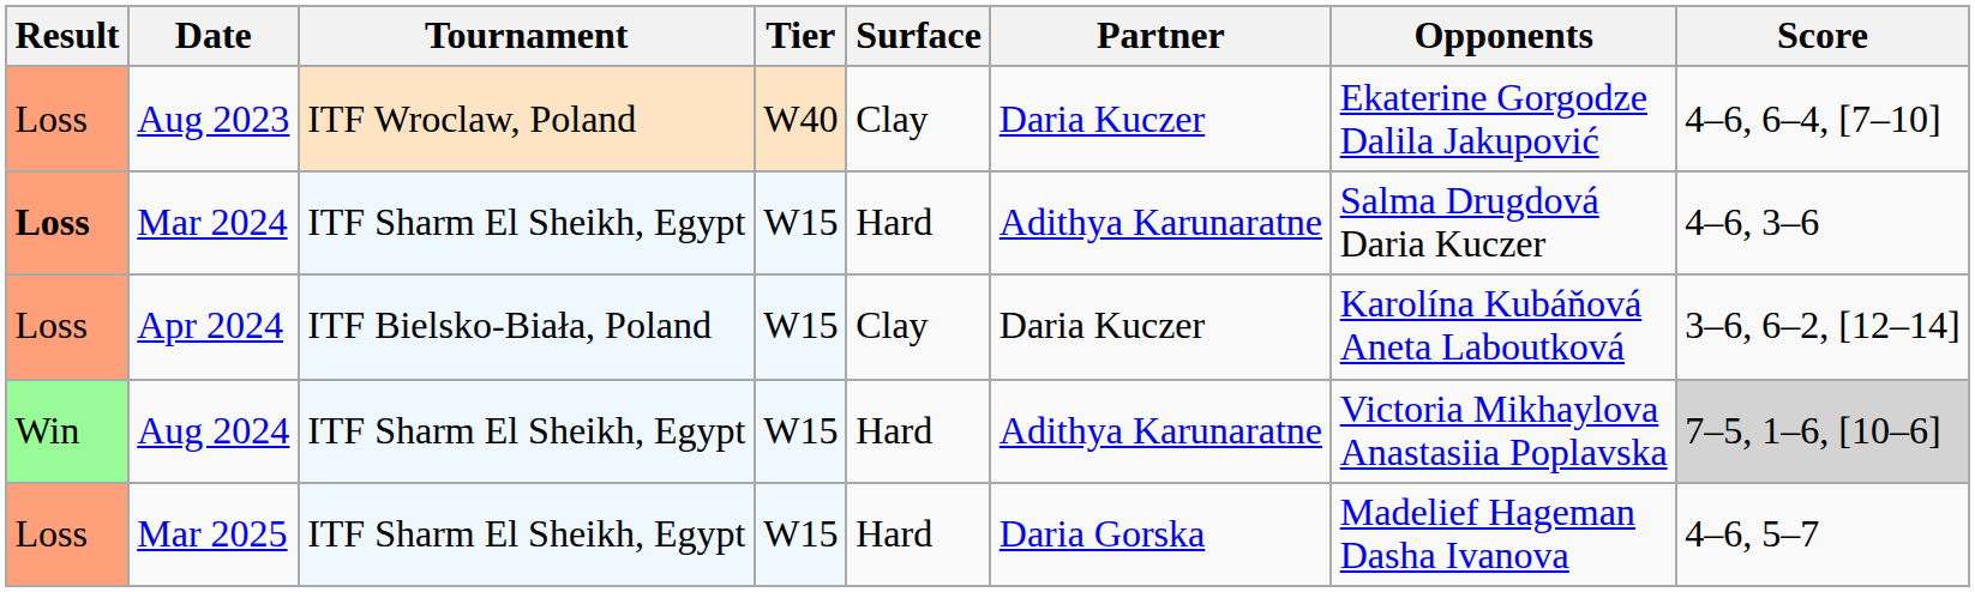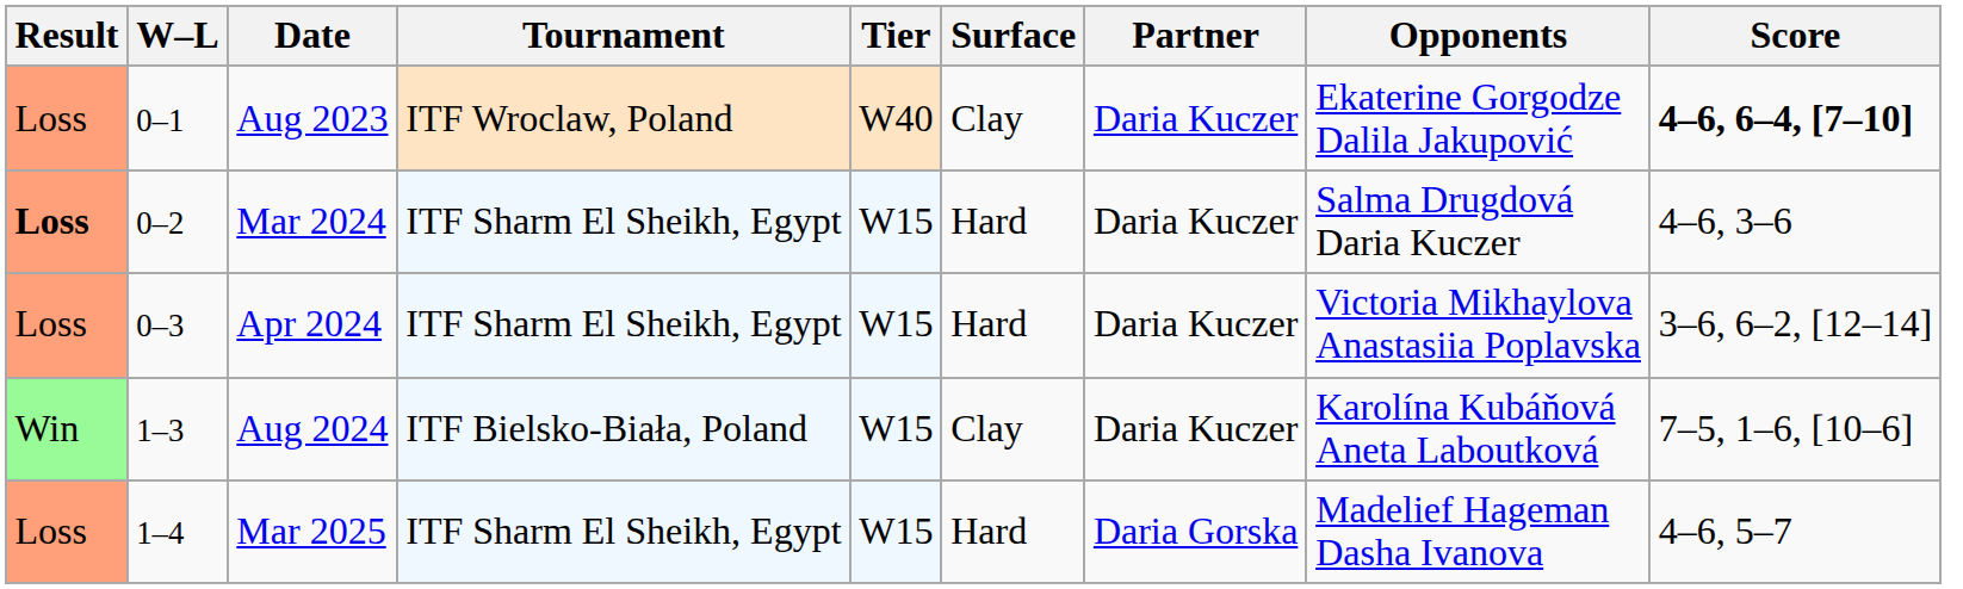+ column: W–L | 0–1 | 0–2 | 0–3 | 1–3 | 1–4
Aug 2023 | Score: normal -> bold
Mar 2024 | Partner: Adithya Karunaratne -> Daria Kuczer
Apr 2024 | Tournament: ITF Bielsko-Biała, Poland -> ITF Sharm El Sheikh, Egypt
Apr 2024 | Surface: Clay -> Hard
Apr 2024 | Opponents: Karolína Kubáňová Aneta Laboutková -> Victoria Mikhaylova Anastasiia Poplavska
Aug 2024 | Tournament: ITF Sharm El Sheikh, Egypt -> ITF Bielsko-Biała, Poland
Aug 2024 | Surface: Hard -> Clay
Aug 2024 | Partner: Adithya Karunaratne -> Daria Kuczer
Aug 2024 | Opponents: Victoria Mikhaylova Anastasiia Poplavska -> Karolína Kubáňová Aneta Laboutková
Aug 2024 | Score: lightgrey background -> no background
